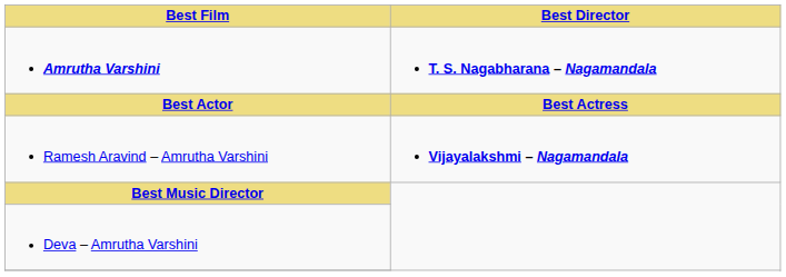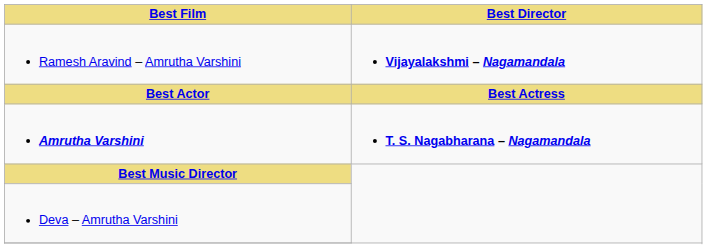rows swapped: Amrutha Varshini <-> Ramesh Aravind – Amrutha Varshini
